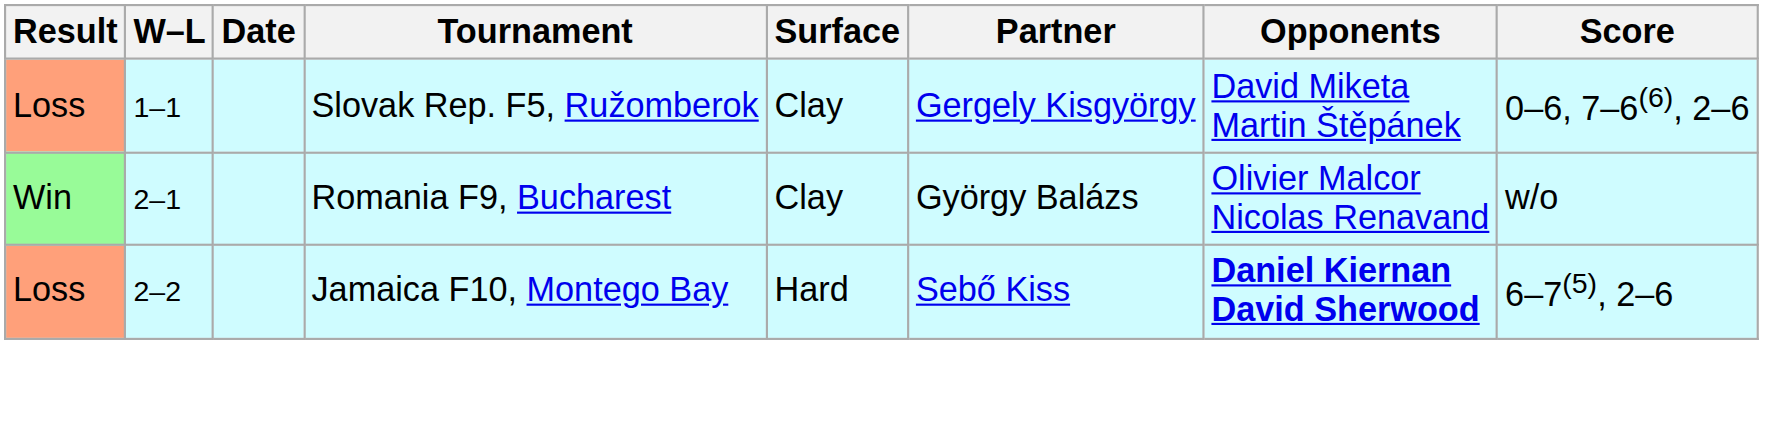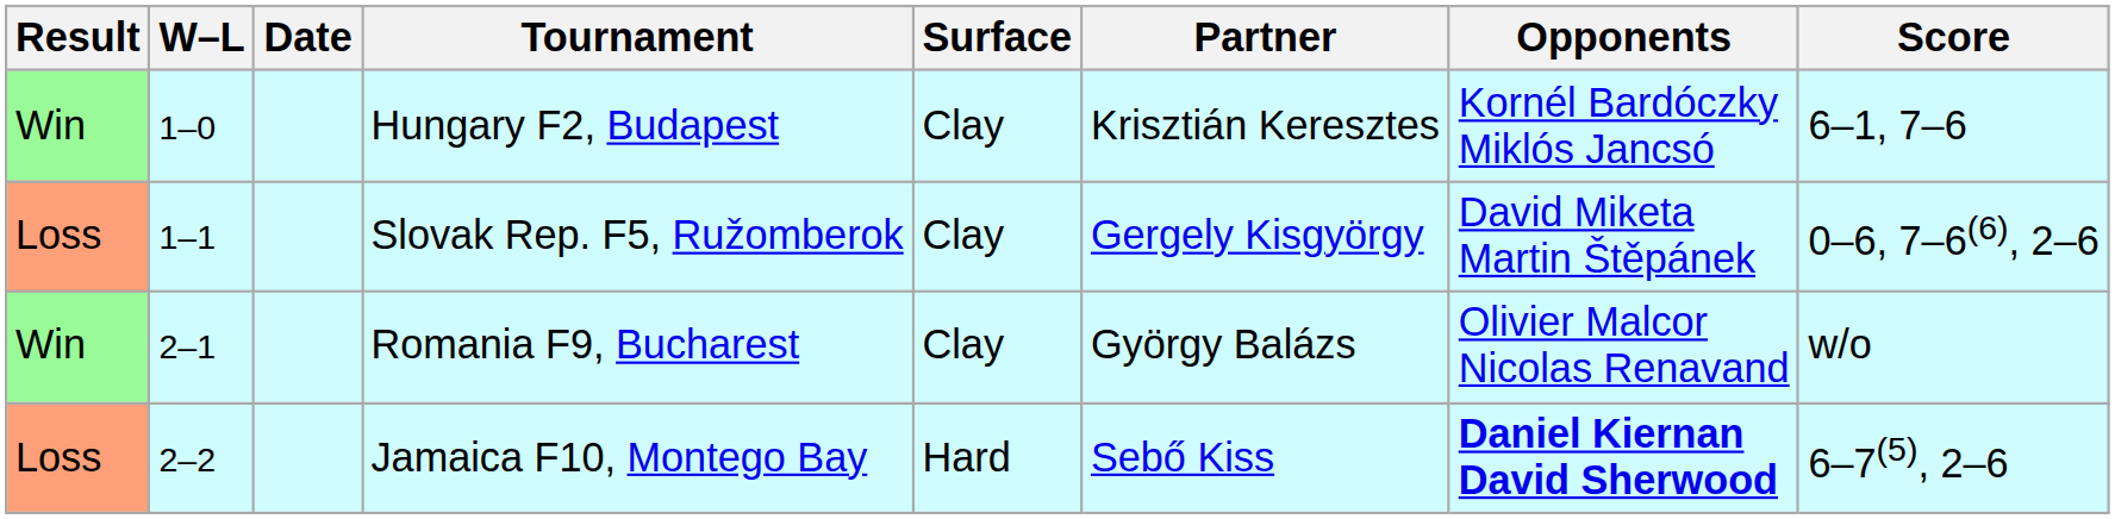+ row: Win | 1–0 | Hungary F2, Budapest | Clay | Krisztián Keresztes | Kornél Bardóczky Miklós Jancsó | 6–1, 7–6
